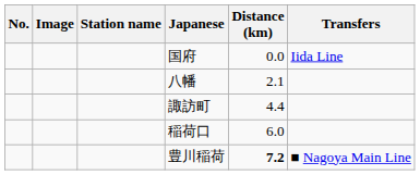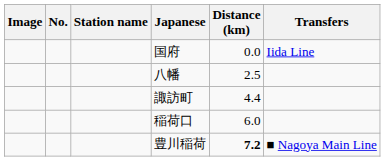columns swapped: No. <-> Image
八幡 | Distance (km): 2.1 -> 2.5
